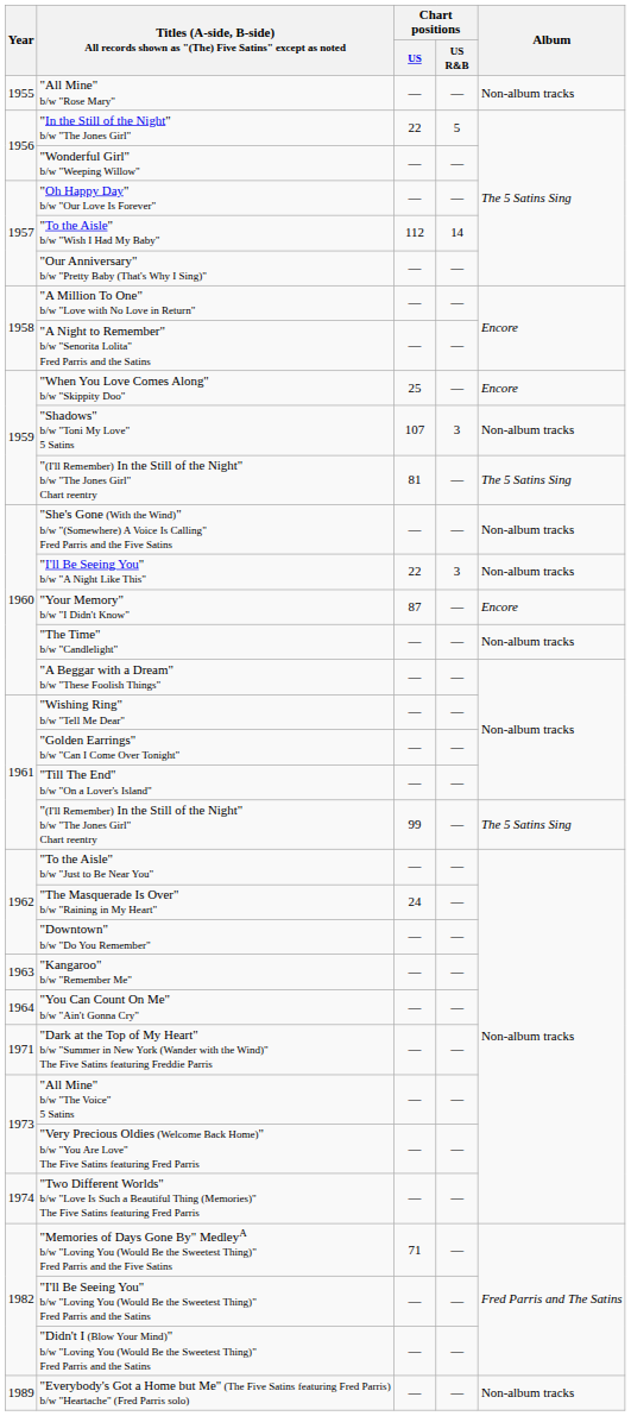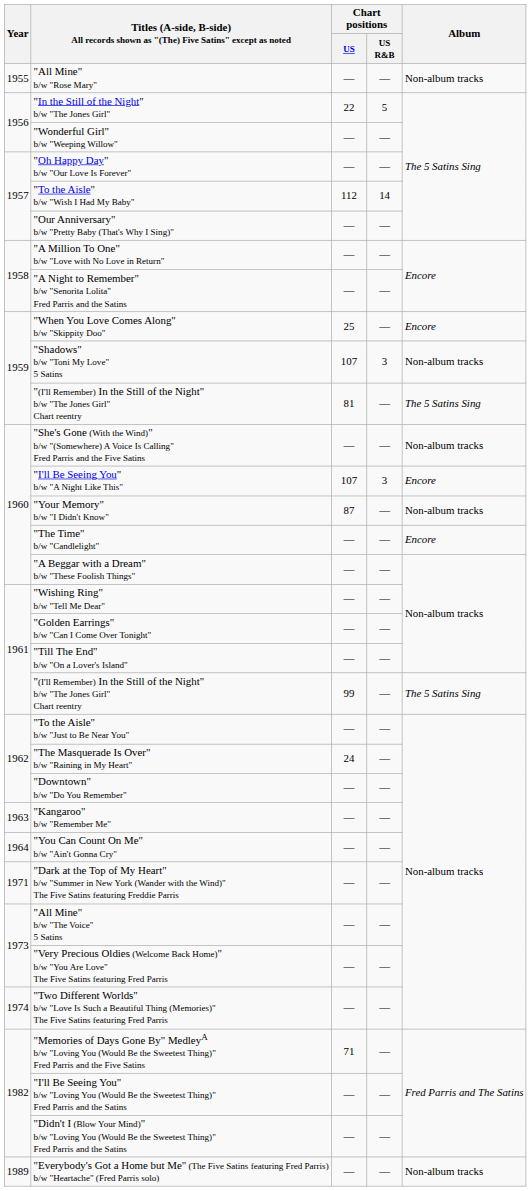"I'll Be Seeing You" b/w "A Night Like This" | Chart positions / US: 22 -> 107
"I'll Be Seeing You" b/w "A Night Like This" | Album: Non-album tracks -> Encore
"Your Memory" b/w "I Didn't Know" | Album: Encore -> Non-album tracks
"The Time" b/w "Candlelight" | Album: Non-album tracks -> Encore
